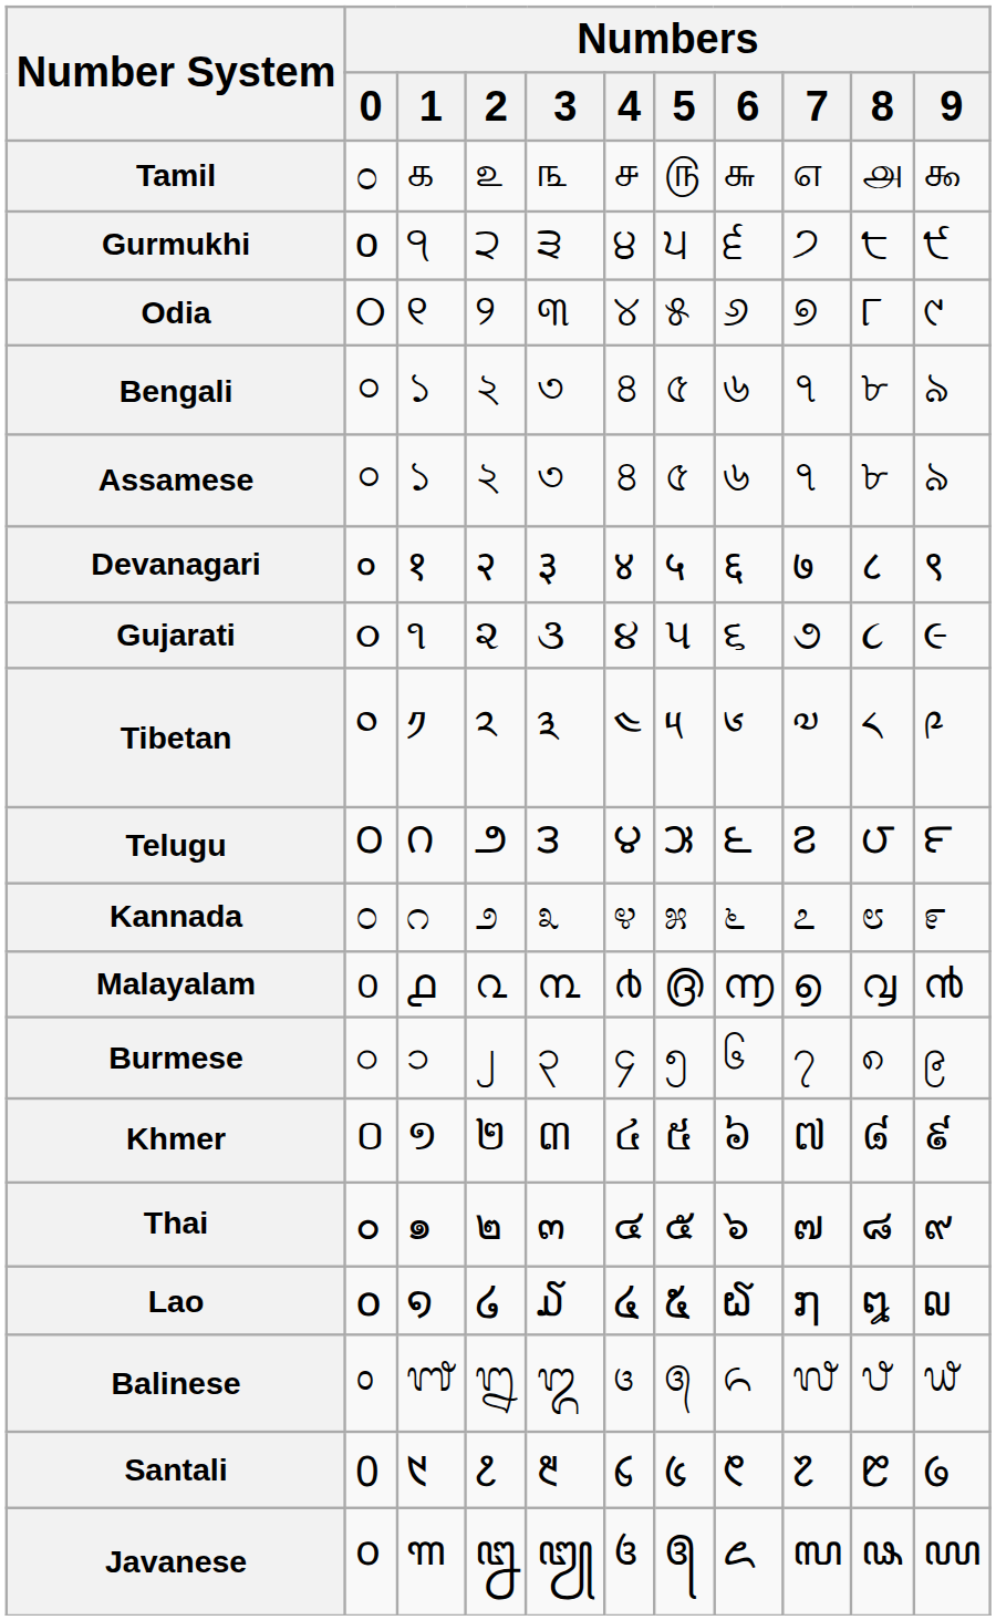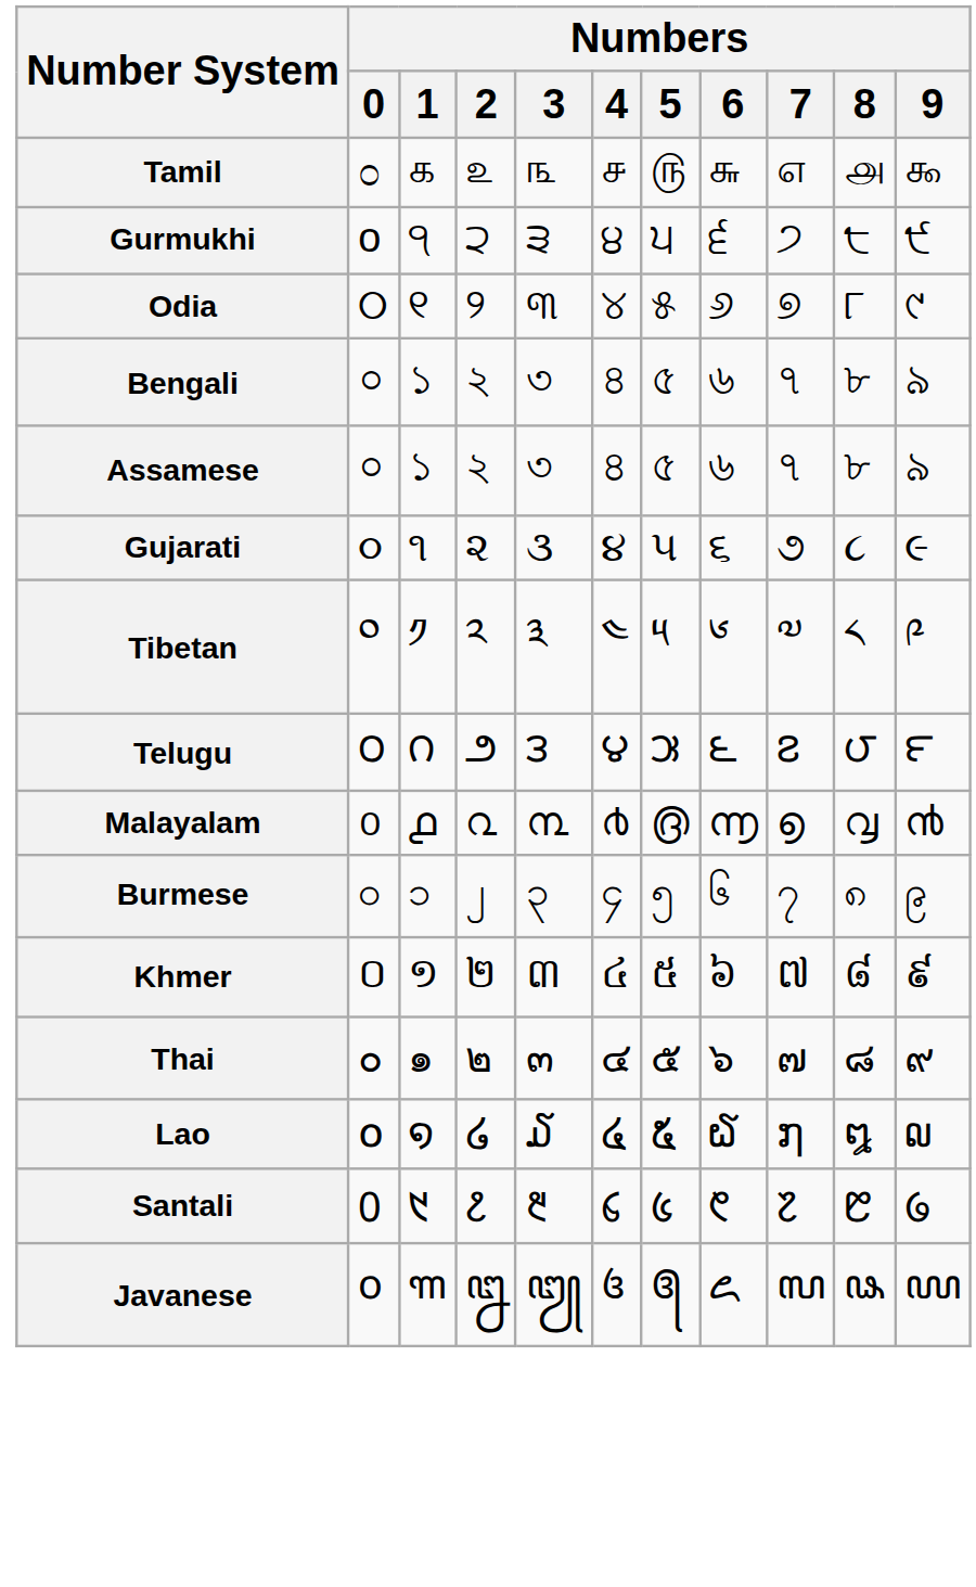- row: Devanagari | ० | १ | २ | ३ | ४ | ५ | ६ | ७ | ८ | ९
- row: Kannada | ೦ | ೧ | ೨ | ೩ | ೪ | ೫ | ೬ | ೭ | ೮ | ೯
- row: Balinese | ᭐ | ᭑ | ᭒ | ᭓ | ᭔ | ᭕ | ᭖ | ᭗ | ᭘ | ᭙
